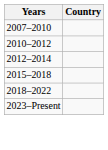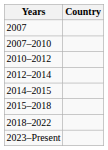+ row: 2007
+ row: 2014–2015
